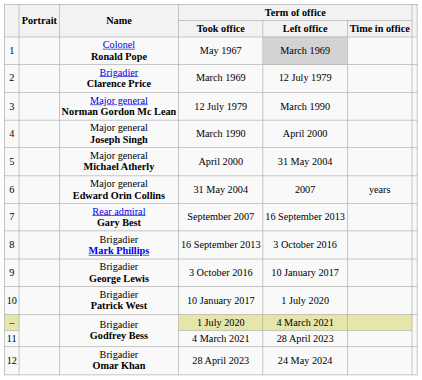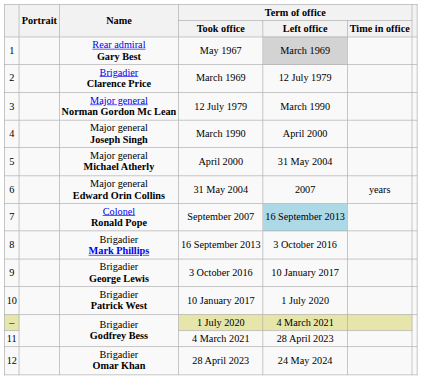May 1967 | Name: Colonel Ronald Pope -> Rear admiral Gary Best
September 2007 | Name: Rear admiral Gary Best -> Colonel Ronald Pope
September 2007 | Term of office / Left office: no background -> lightblue background
